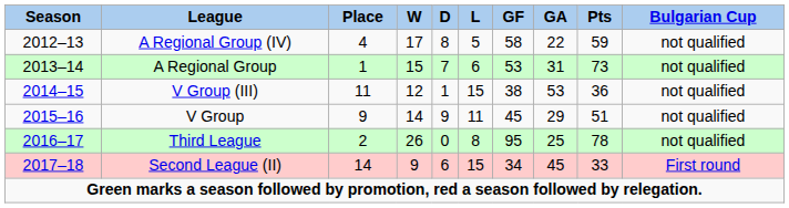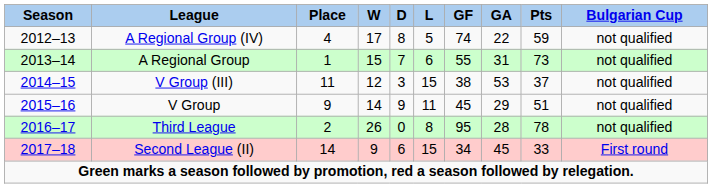A Regional Group (IV) | GF: 58 -> 74
A Regional Group | GF: 53 -> 55
V Group (III) | D: 1 -> 3
V Group (III) | Pts: 36 -> 37
Third League | GA: 25 -> 28
